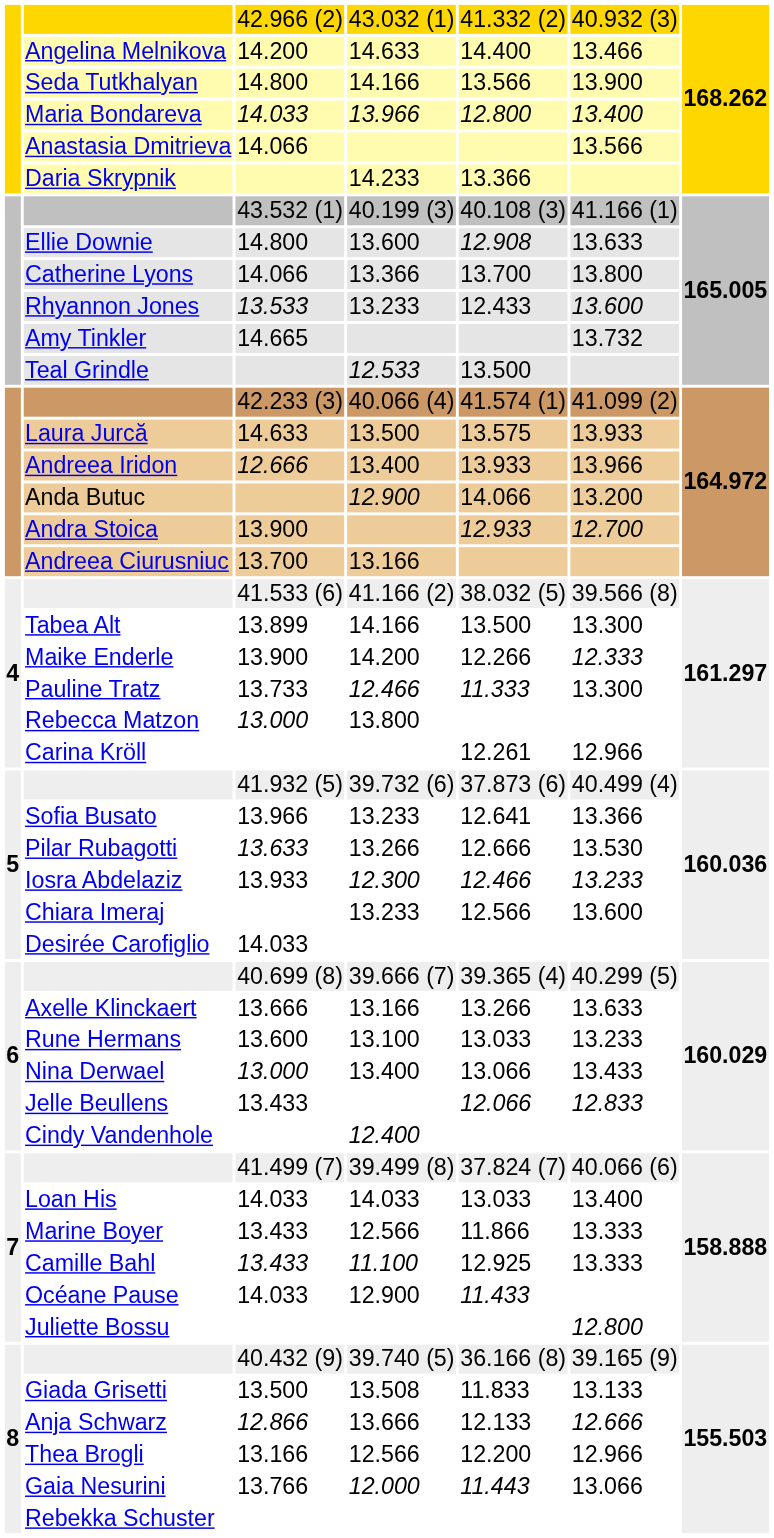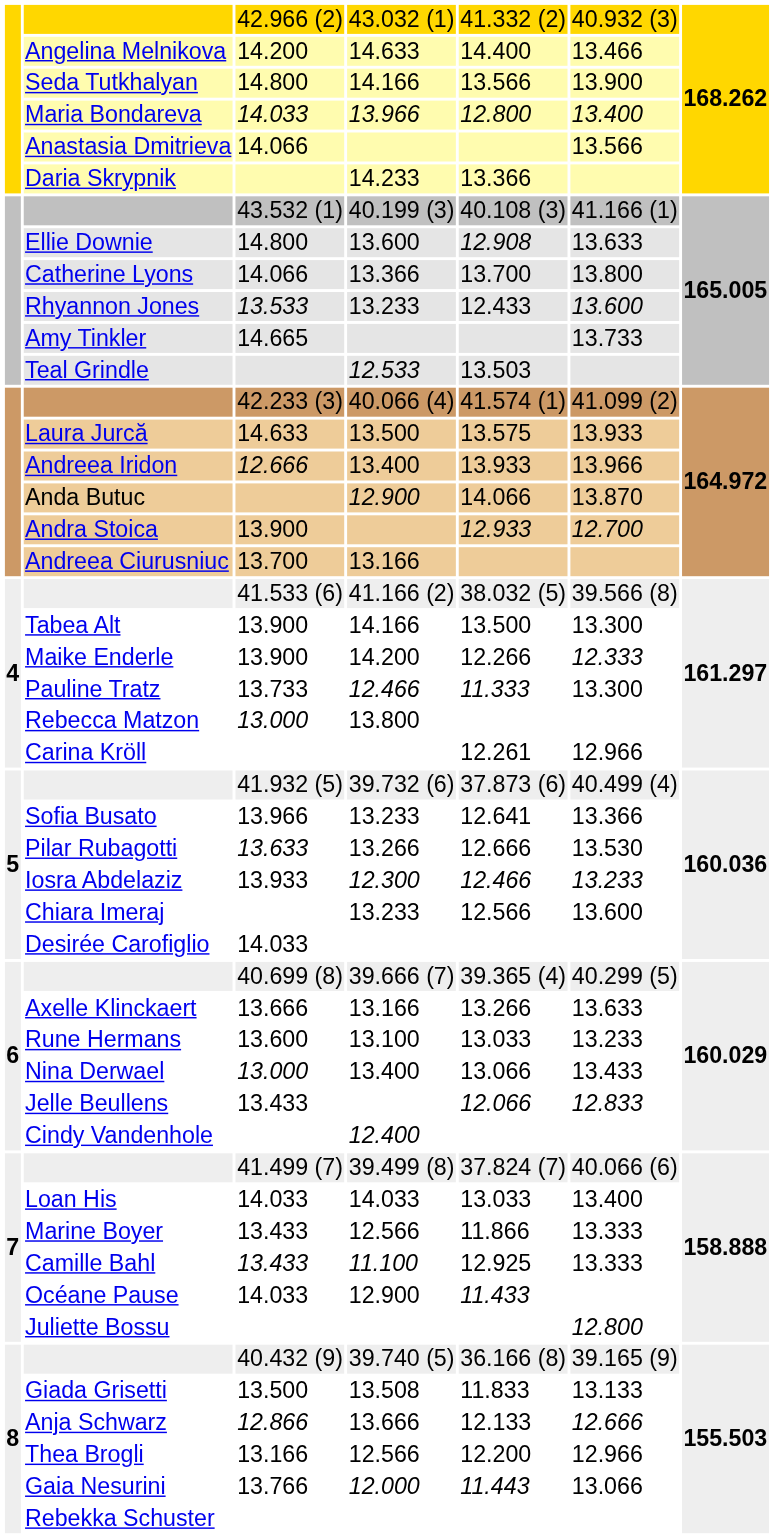Amy Tinkler | column 6: 13.732 -> 13.733
Teal Grindle | column 5: 13.500 -> 13.503
Anda Butuc | column 6: 13.200 -> 13.870
Tabea Alt | column 3: 13.899 -> 13.900
